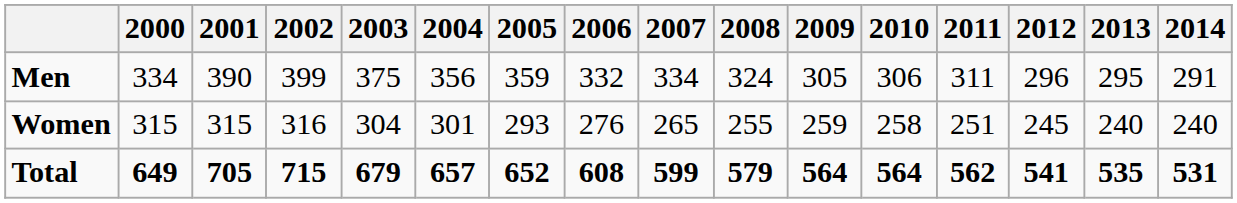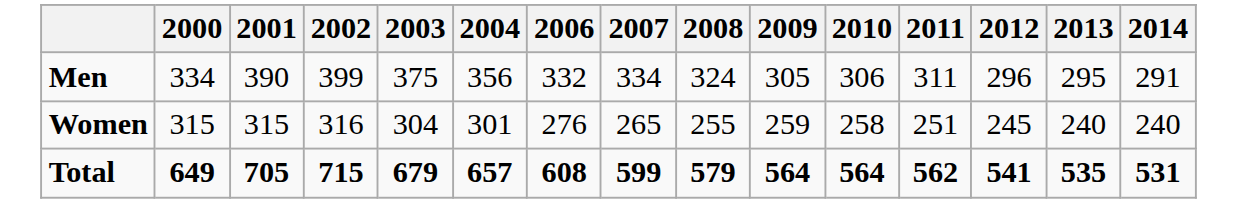- column: 2005 | 359 | 293 | 652
